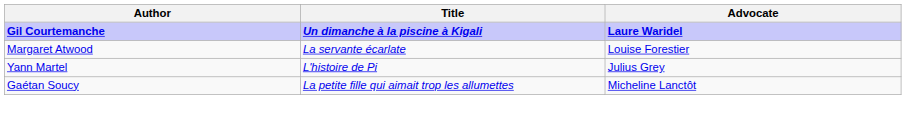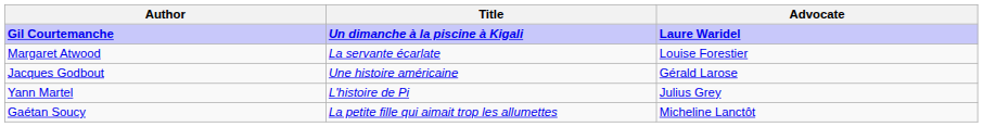+ row: Jacques Godbout | Une histoire américaine | Gérald Larose
